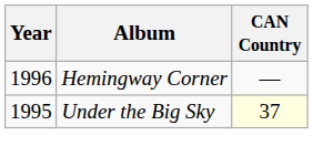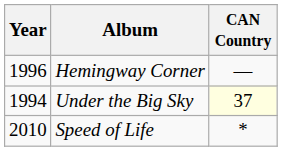Under the Big Sky | Year: 1995 -> 1994
+ row: 2010 | Speed of Life | *
